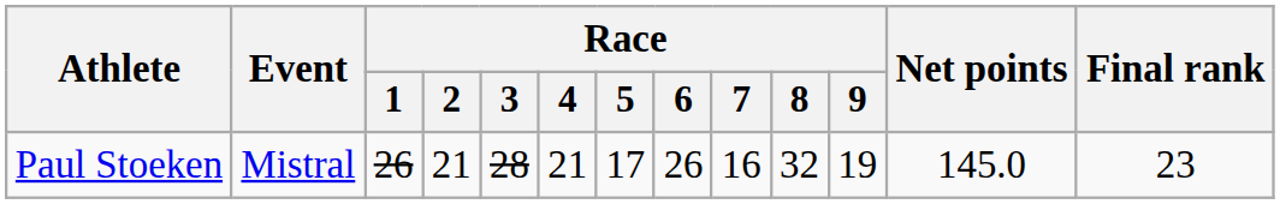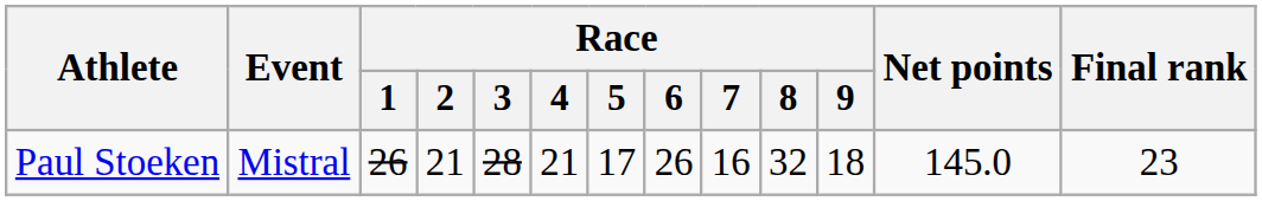Paul Stoeken | Race / 9: 19 -> 18
